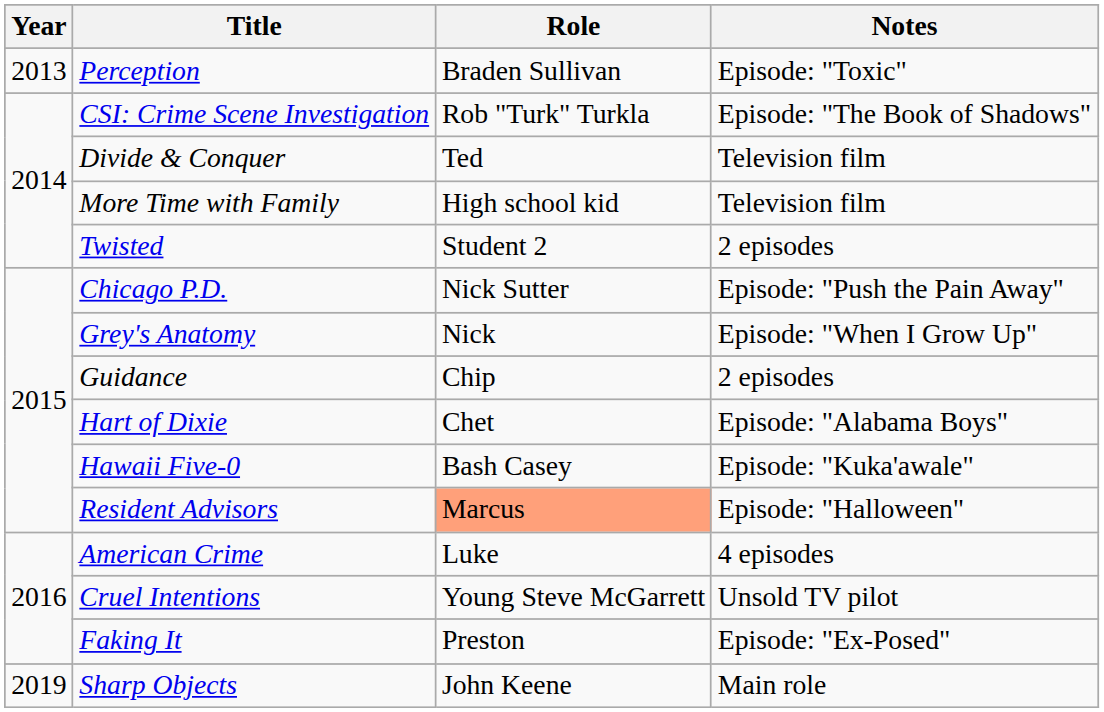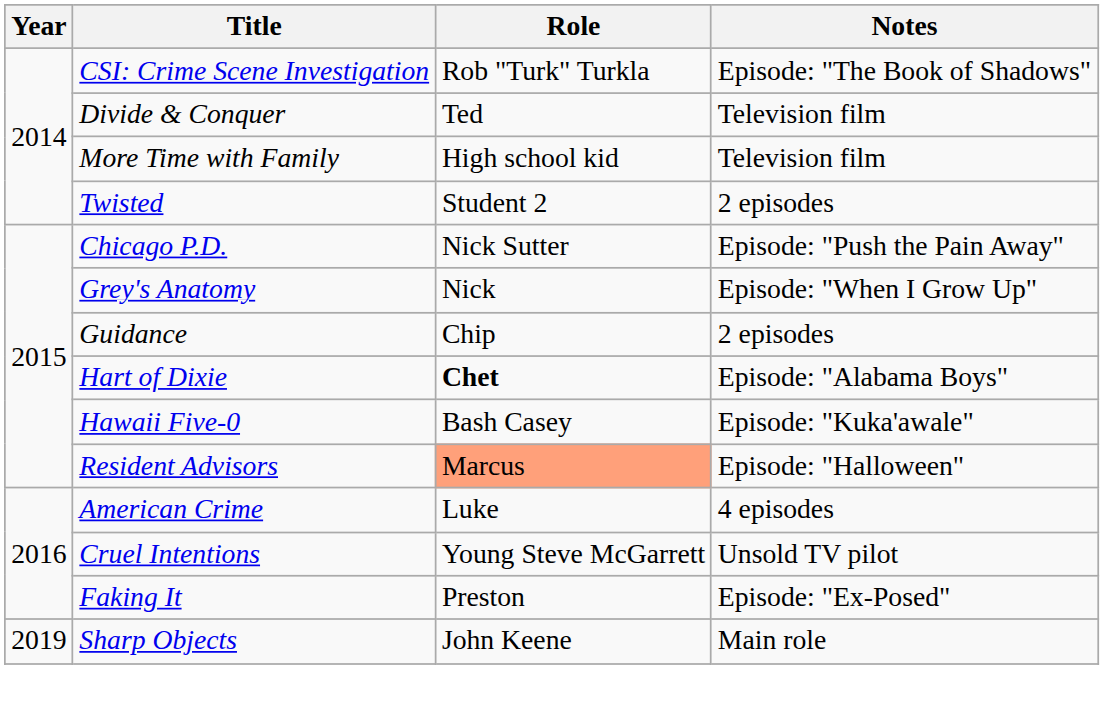- row: 2013 | Perception | Braden Sullivan | Episode: "Toxic"
Hart of Dixie | Role: normal -> bold
